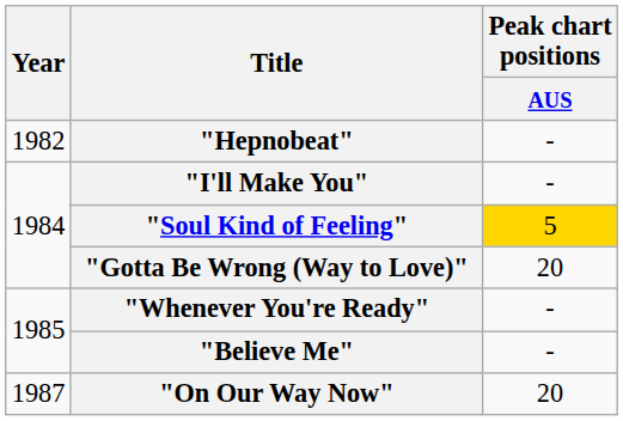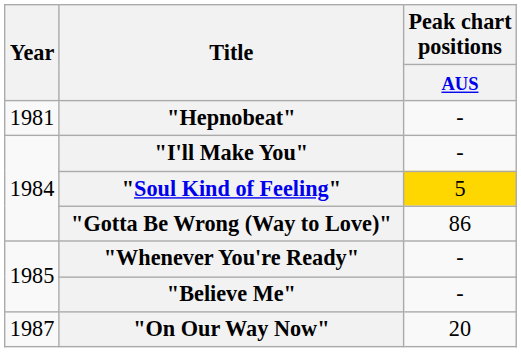"Hepnobeat" | Year: 1982 -> 1981
"Gotta Be Wrong (Way to Love)" | Peak chart positions / AUS: 20 -> 86
